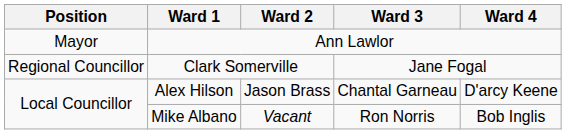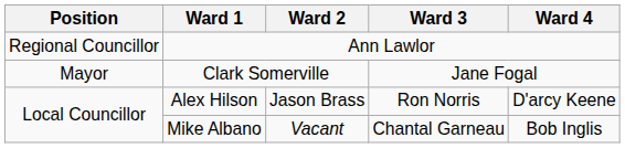Ann Lawlor | Position: Mayor -> Regional Councillor
Clark Somerville | Position: Regional Councillor -> Mayor
Alex Hilson | Ward 3: Chantal Garneau -> Ron Norris
Mike Albano | Ward 3: Ron Norris -> Chantal Garneau
